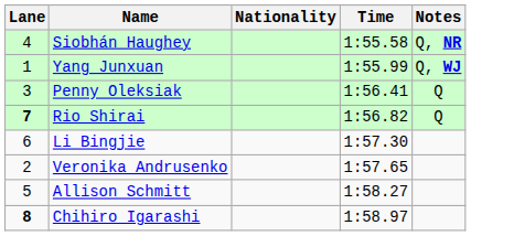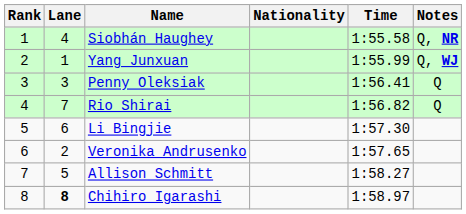+ column: Rank | 1 | 2 | 3 | 4 | 5 | 6 | 7 | 8
Rio Shirai | Lane: bold -> normal
